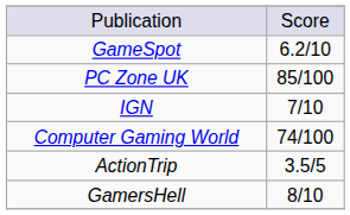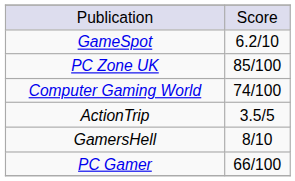- row: IGN | 7/10
+ row: PC Gamer | 66/100
